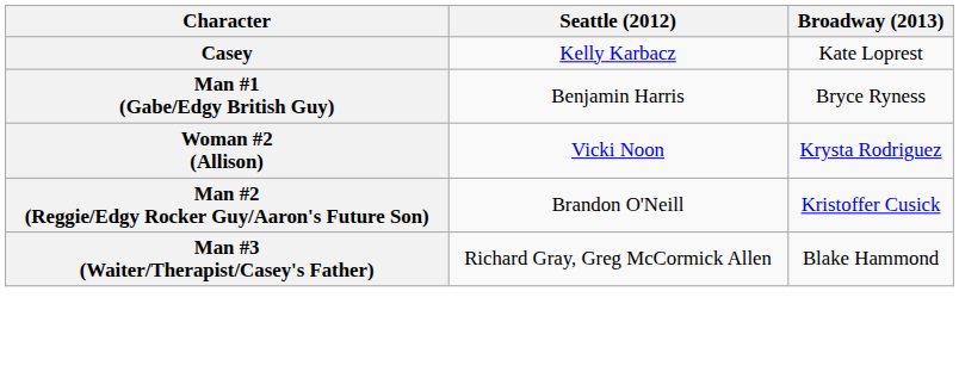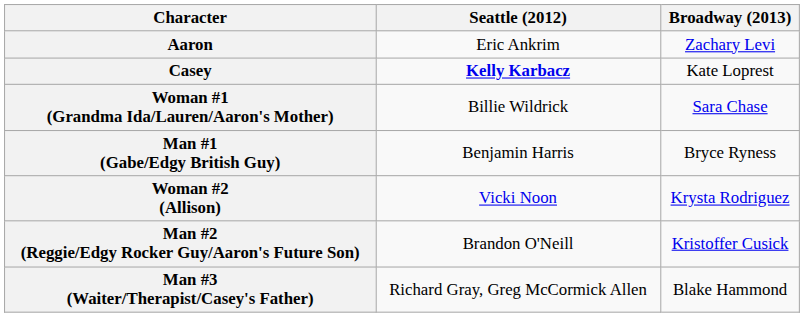+ row: Aaron | Eric Ankrim | Zachary Levi
Casey | Seattle (2012): normal -> bold
+ row: Woman #1 (Grandma Ida/Lauren/Aaron's Mother) | Billie Wildrick | Sara Chase
